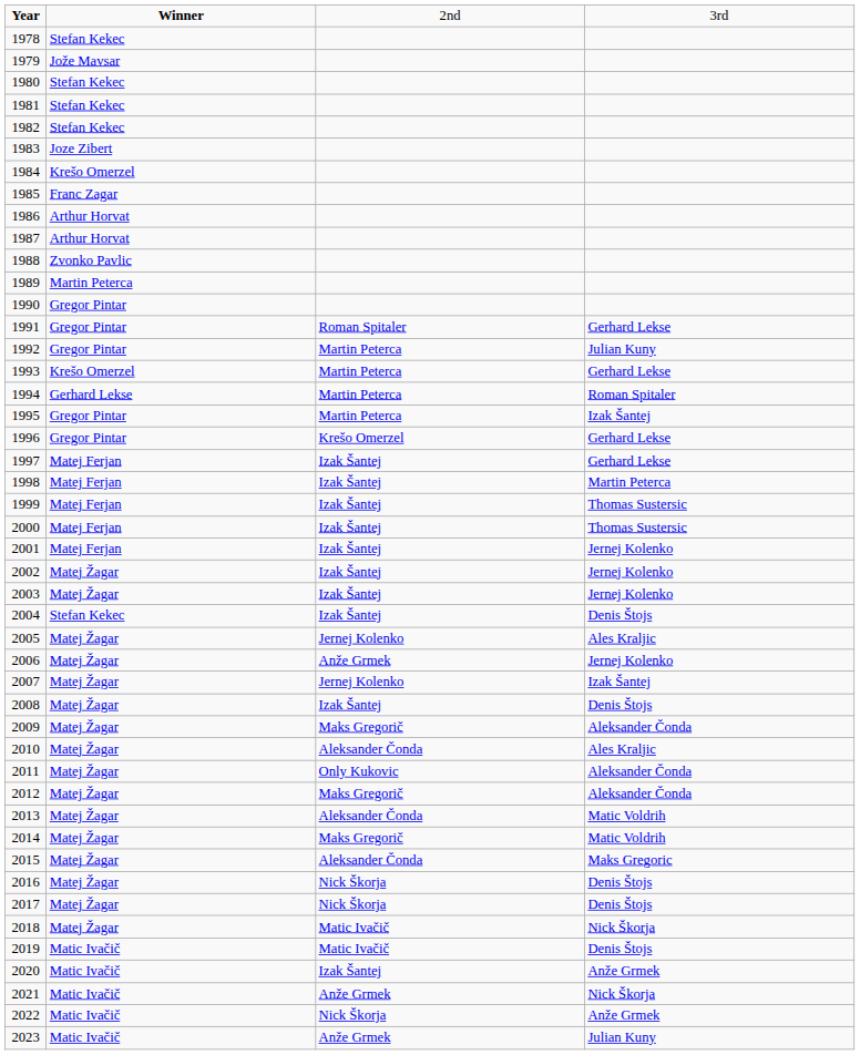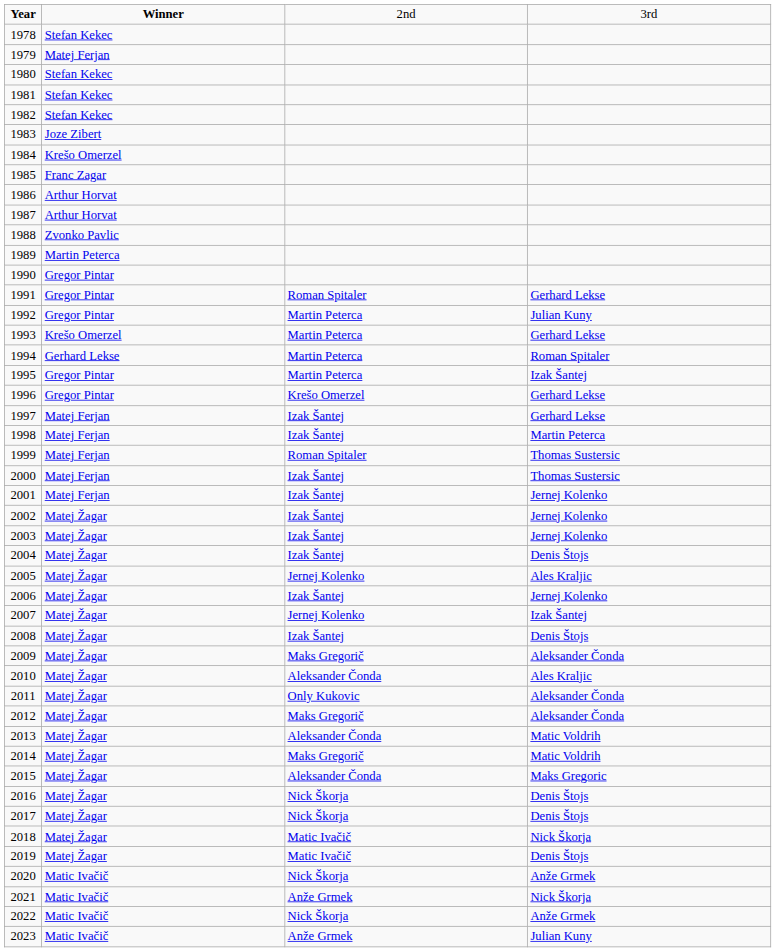1979 | column 2: Jože Mavsar -> Matej Ferjan
1999 | column 3: Izak Šantej -> Roman Spitaler
2004 | column 2: Stefan Kekec -> Matej Žagar
2006 | column 3: Anže Grmek -> Izak Šantej
2019 | column 2: Matic Ivačič -> Matej Žagar
2020 | column 3: Izak Šantej -> Nick Škorja
